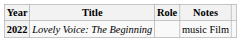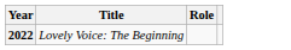- column: Notes | music Film
